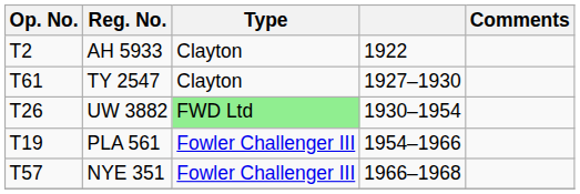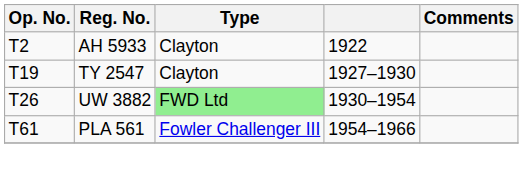TY 2547 | Op. No.: T61 -> T19
PLA 561 | Op. No.: T19 -> T61
- row: T57 | NYE 351 | Fowler Challenger III | 1966–1968
